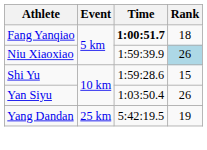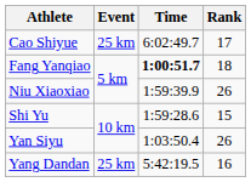+ row: Cao Shiyue | 25 km | 6:02:49.7 | 17
Niu Xiaoxiao | Rank: lightblue background -> no background
Yang Dandan | Rank: 19 -> 16
